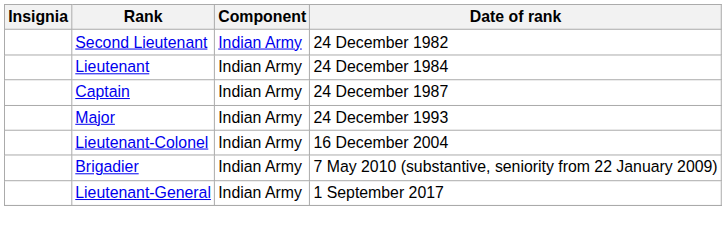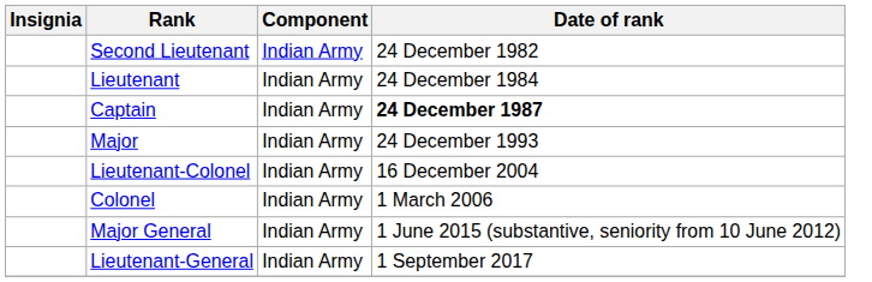Captain | Date of rank: normal -> bold
+ row: Colonel | Indian Army | 1 March 2006
- row: Brigadier | Indian Army | 7 May 2010 (substantive, seniority from 22 January 2009)
+ row: Major General | Indian Army | 1 June 2015 (substantive, seniority from 10 June 2012)
